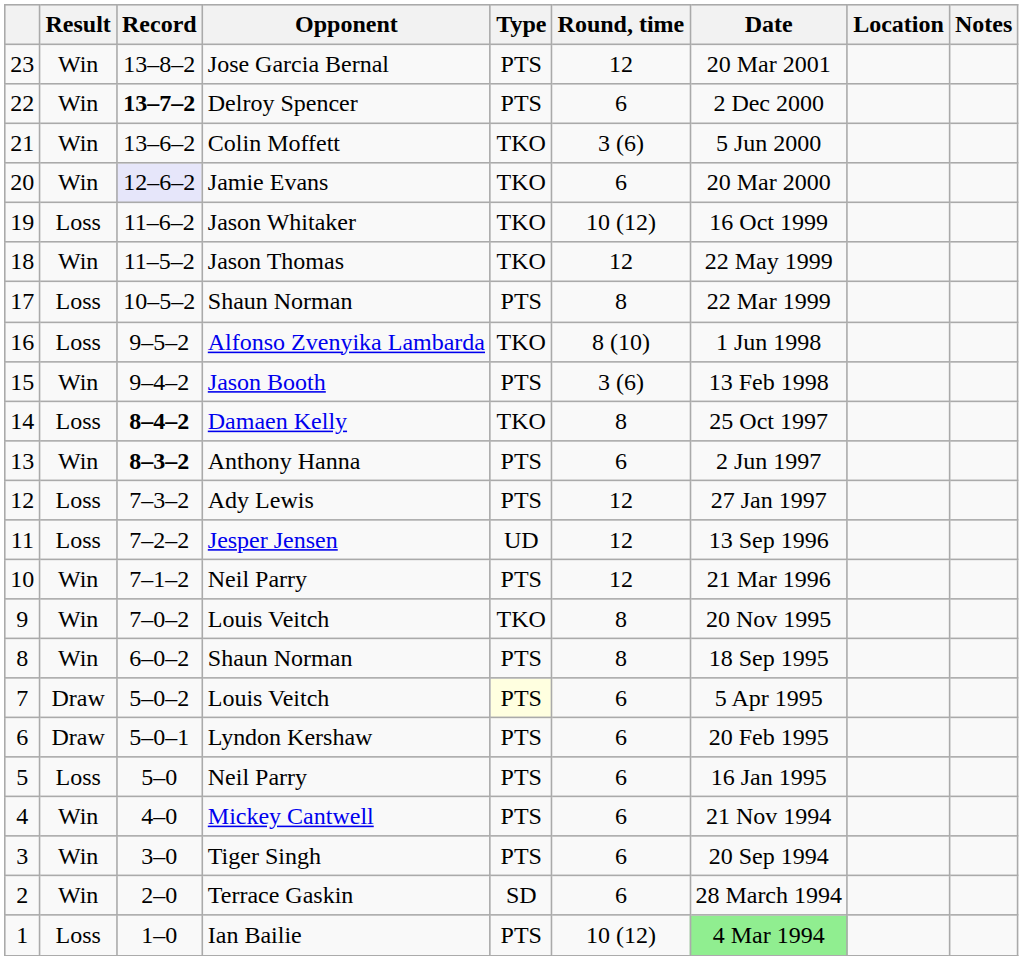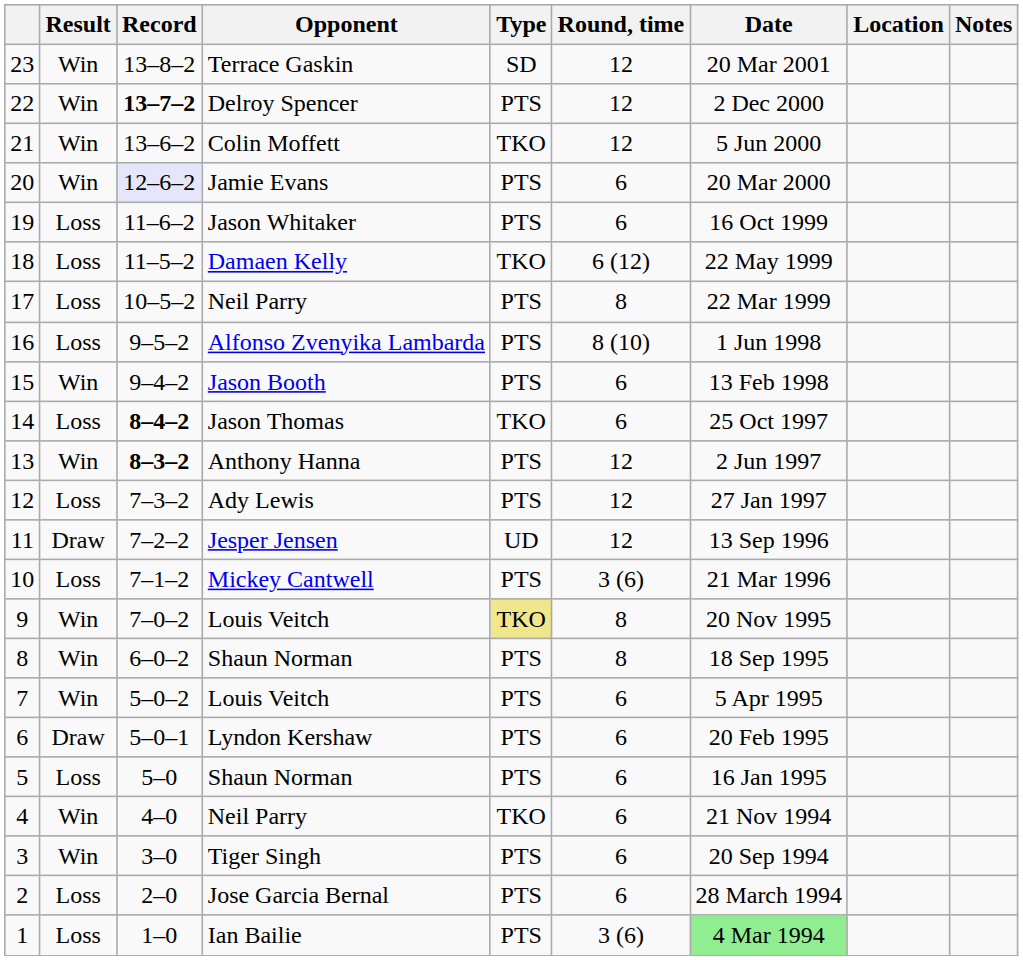23 | Opponent: Jose Garcia Bernal -> Terrace Gaskin
23 | Type: PTS -> SD
22 | Round, time: 6 -> 12
21 | Round, time: 3 (6) -> 12
20 | Type: TKO -> PTS
19 | Type: TKO -> PTS
19 | Round, time: 10 (12) -> 6
18 | Result: Win -> Loss
18 | Opponent: Jason Thomas -> Damaen Kelly
18 | Round, time: 12 -> 6 (12)
17 | Opponent: Shaun Norman -> Neil Parry
16 | Type: TKO -> PTS
15 | Round, time: 3 (6) -> 6
14 | Opponent: Damaen Kelly -> Jason Thomas
14 | Round, time: 8 -> 6
13 | Round, time: 6 -> 12
11 | Result: Loss -> Draw
10 | Result: Win -> Loss
10 | Opponent: Neil Parry -> Mickey Cantwell
10 | Round, time: 12 -> 3 (6)
9 | Type: no background -> khaki background
7 | Result: Draw -> Win
7 | Type: lightyellow background -> no background
5 | Opponent: Neil Parry -> Shaun Norman
4 | Opponent: Mickey Cantwell -> Neil Parry
4 | Type: PTS -> TKO
2 | Result: Win -> Loss
2 | Opponent: Terrace Gaskin -> Jose Garcia Bernal
2 | Type: SD -> PTS
1 | Round, time: 10 (12) -> 3 (6)
